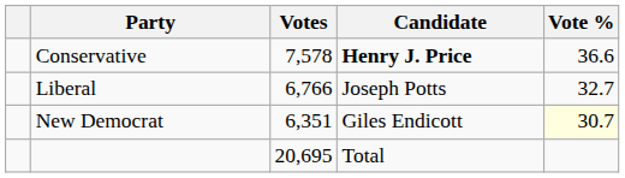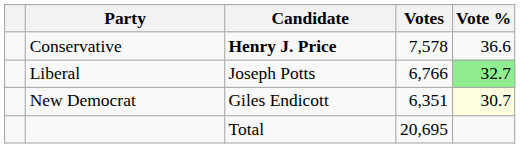columns swapped: Candidate <-> Votes
Liberal | Vote %: no background -> lightgreen background
